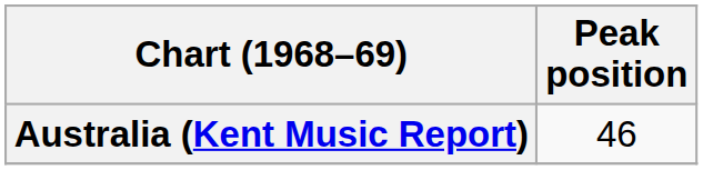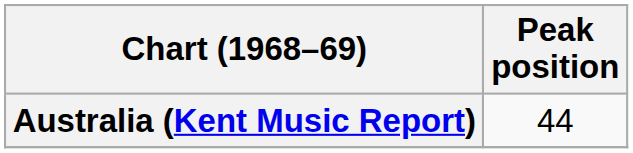Australia (Kent Music Report) | Peak position: 46 -> 44
